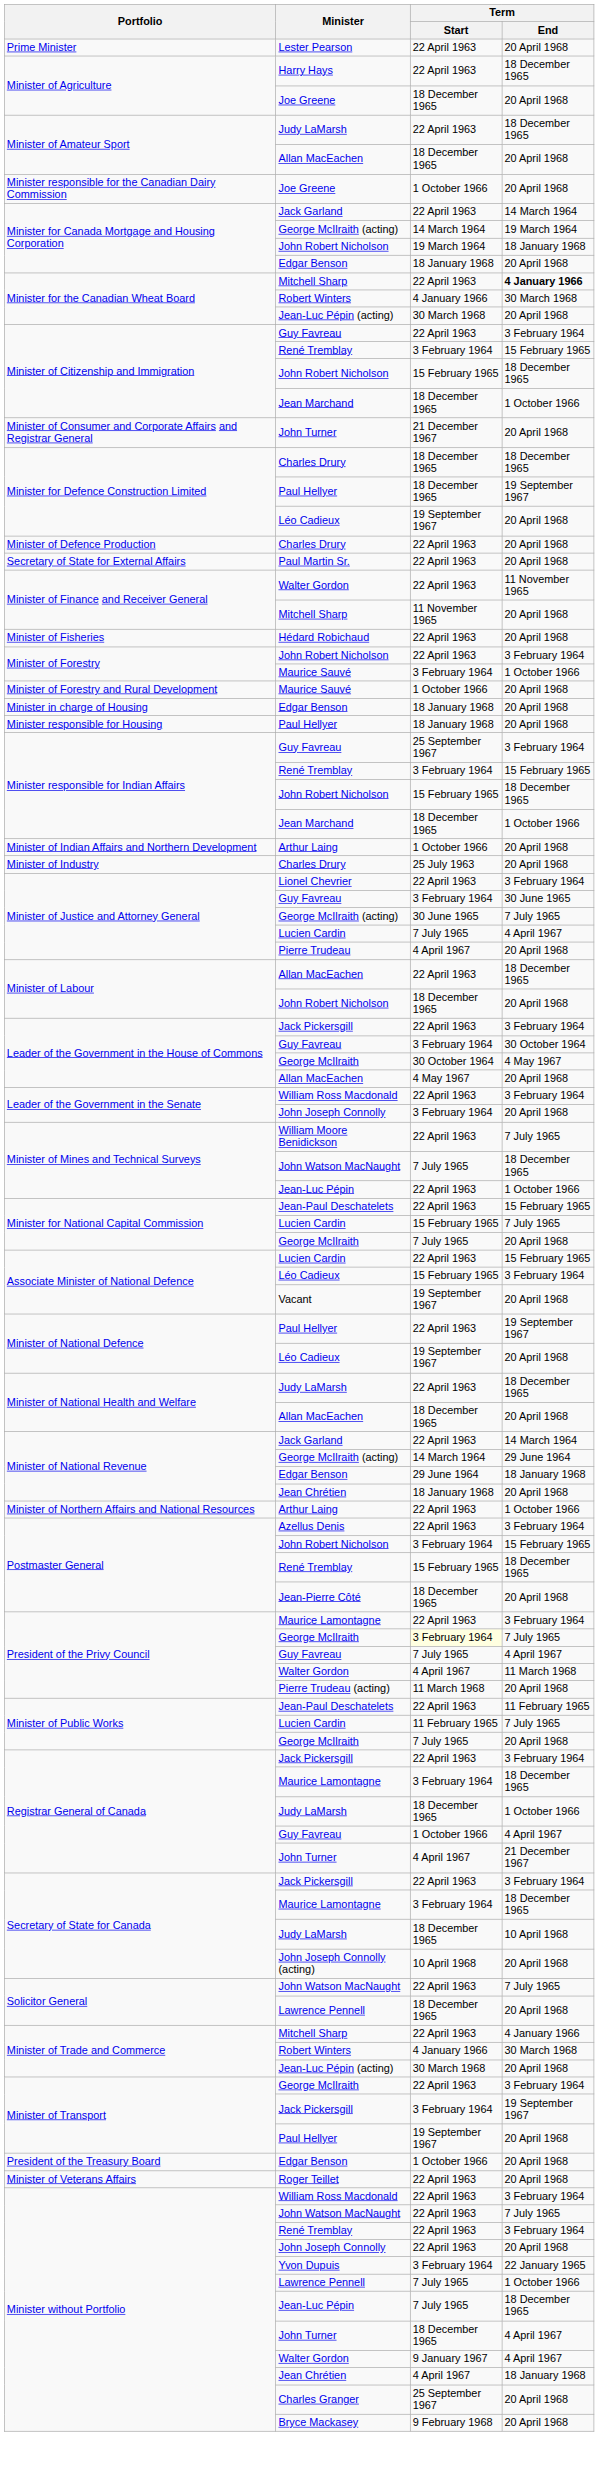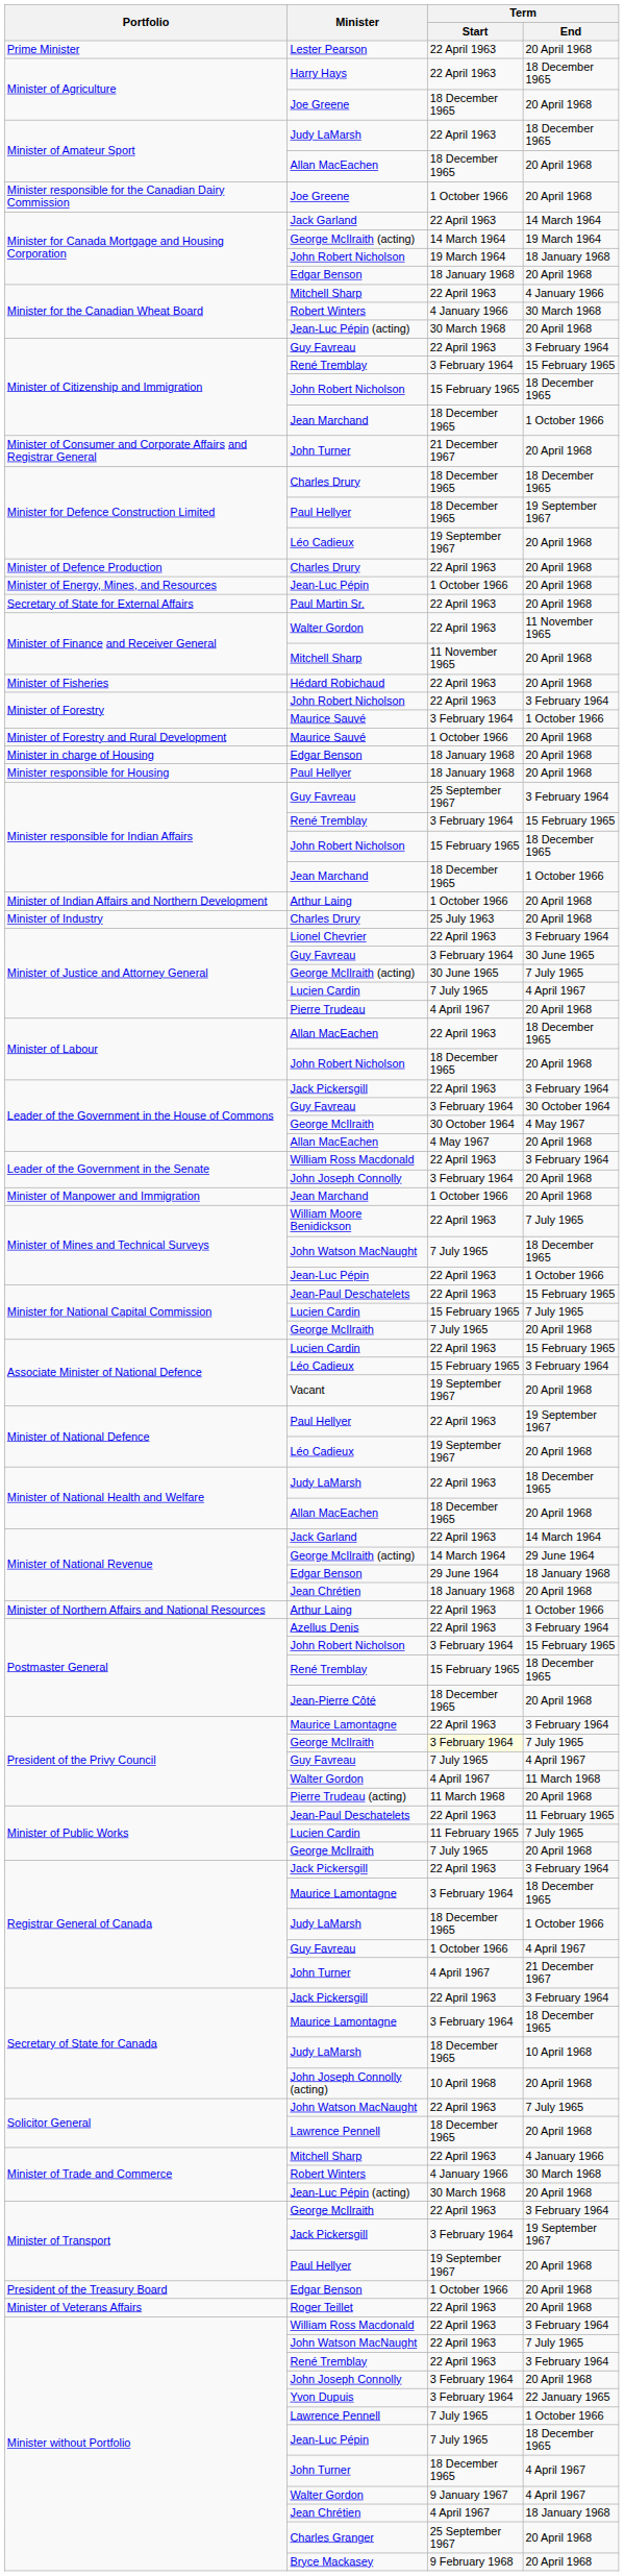Minister for the Canadian Wheat Board / Mitchell Sharp | Term / End: bold -> normal
+ row: Minister of Energy, Mines, and Resources | Jean-Luc Pépin | 1 October 1966 | 20 April 1968
+ row: Minister of Manpower and Immigration | Jean Marchand | 1 October 1966 | 20 April 1968
Minister without Portfolio / John Joseph Connolly | Term / Start: 22 April 1963 -> 3 February 1964
